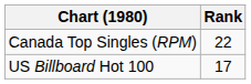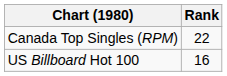US Billboard Hot 100 | Rank: 17 -> 16
